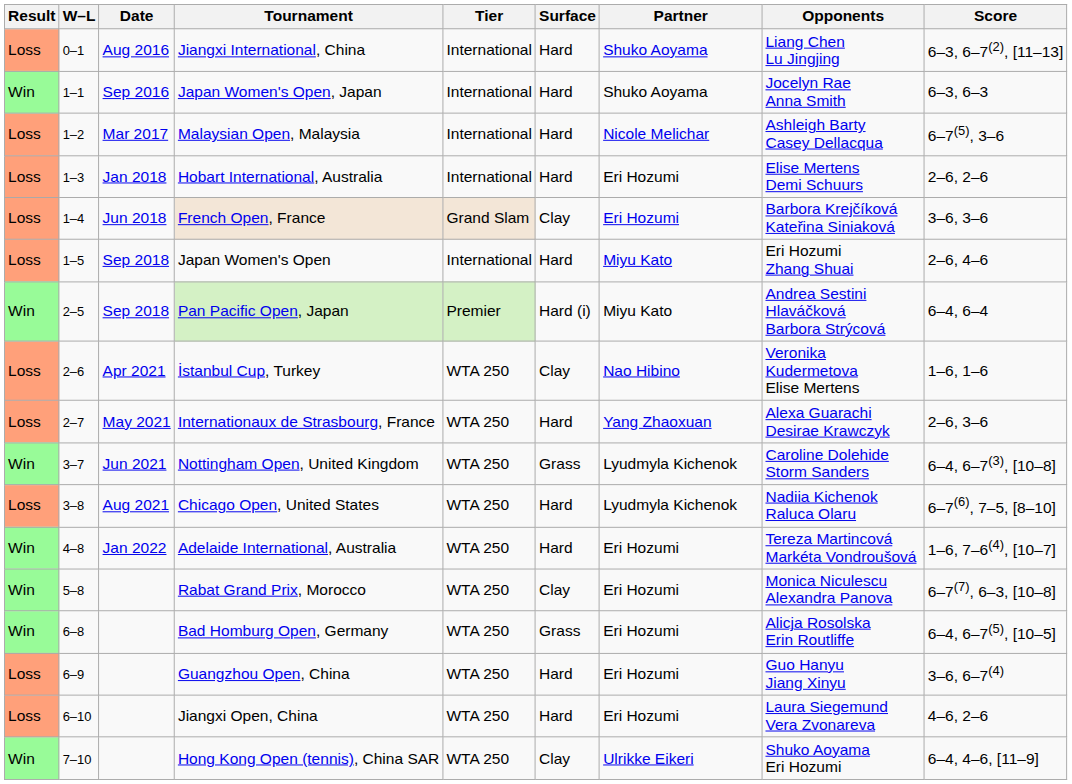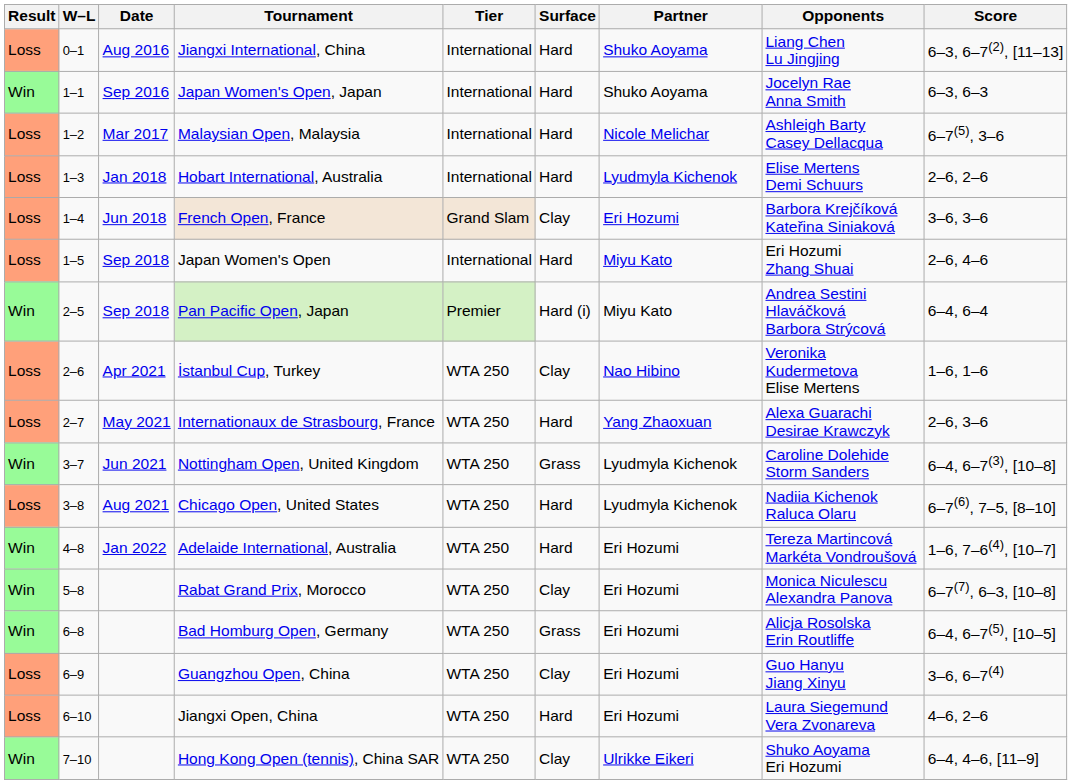Hobart International, Australia | Partner: Eri Hozumi -> Lyudmyla Kichenok
Guangzhou Open, China | Surface: Hard -> Clay
